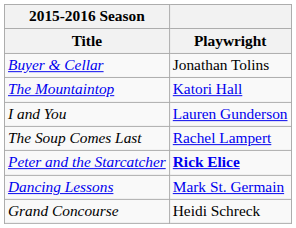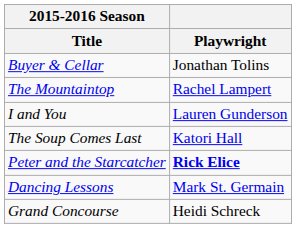The Mountaintop | Playwright: Katori Hall -> Rachel Lampert
The Soup Comes Last | Playwright: Rachel Lampert -> Katori Hall
